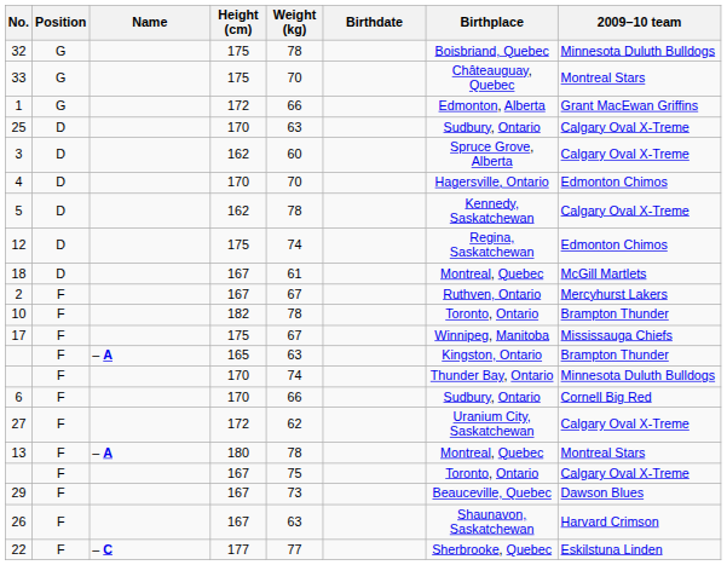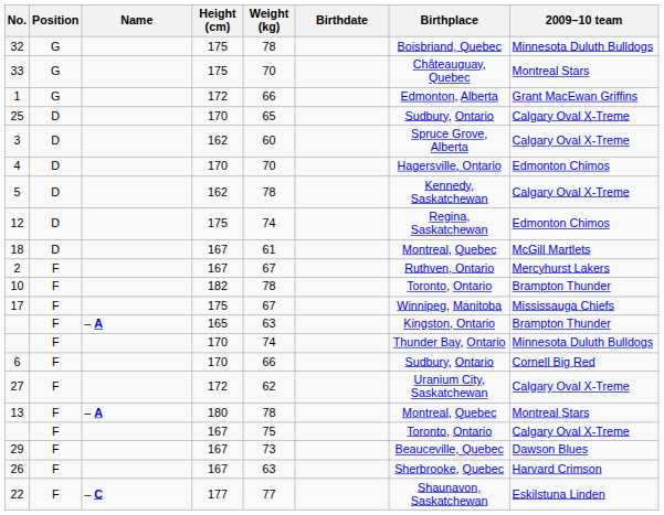25 | Weight (kg): 63 -> 65
26 | Birthplace: Shaunavon, Saskatchewan -> Sherbrooke, Quebec
22 | Birthplace: Sherbrooke, Quebec -> Shaunavon, Saskatchewan
